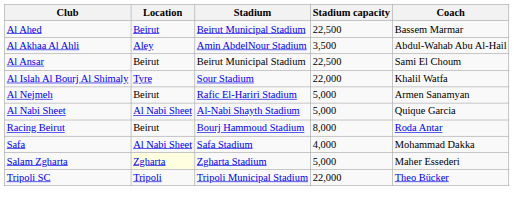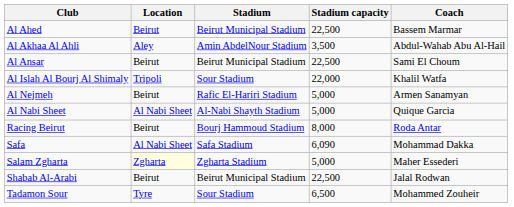Al Islah Al Bourj Al Shimaly | Location: Tyre -> Tripoli
Safa | Stadium capacity: 4,000 -> 6,090
+ row: Shabab Al-Arabi | Beirut | Beirut Municipal Stadium | 22,500 | Jalal Rodwan
+ row: Tadamon Sour | Tyre | Sour Stadium | 6,500 | Mohammed Zouheir
- row: Tripoli SC | Tripoli | Tripoli Municipal Stadium | 22,000 | Theo Bücker
